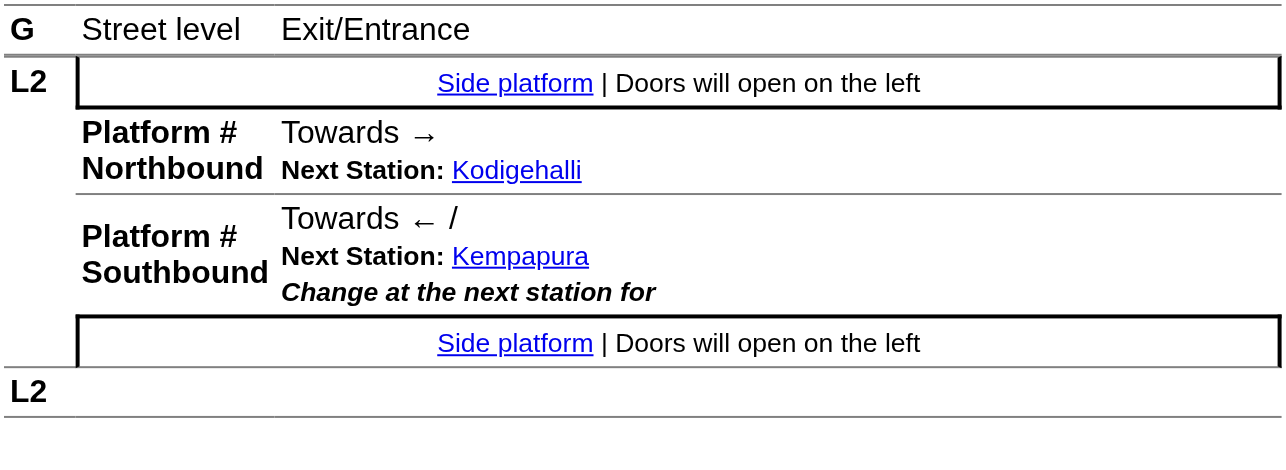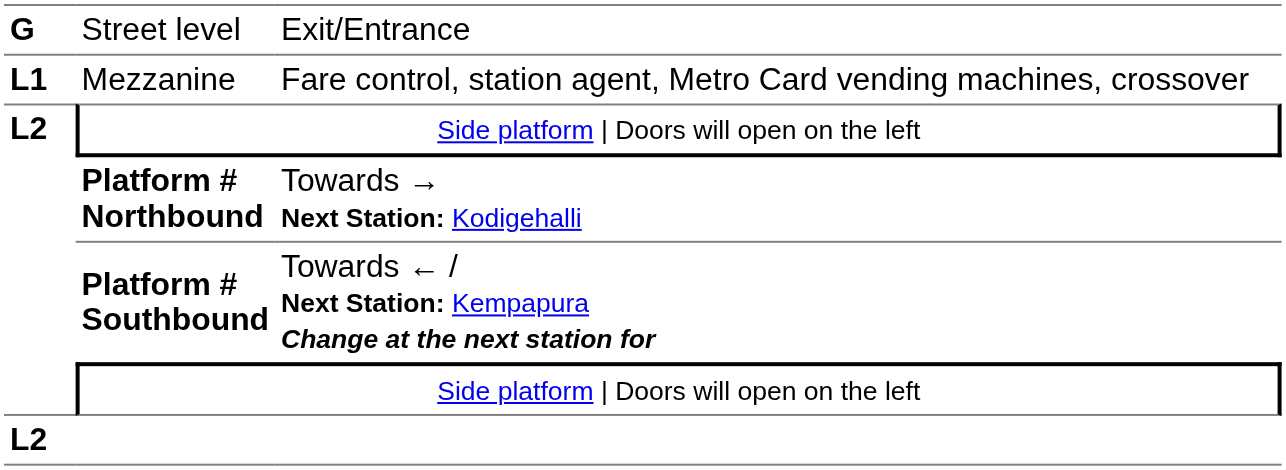+ row: L1 | Mezzanine | Fare control, station agent, Metro Card vending machines, crossover
